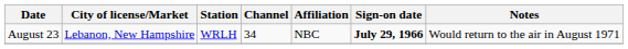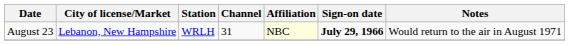August 23 | Channel: 34 -> 31
August 23 | Affiliation: no background -> lightyellow background
